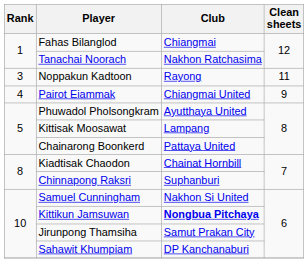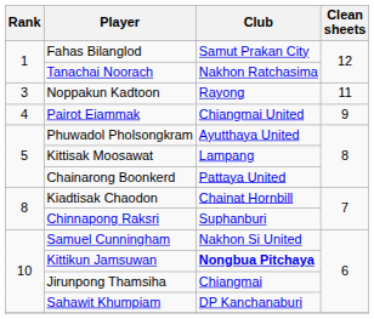Fahas Bilanglod | Club: Chiangmai -> Samut Prakan City
Jirunpong Thamsiha | Club: Samut Prakan City -> Chiangmai
